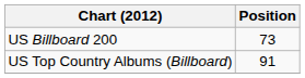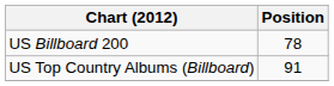US Billboard 200 | Position: 73 -> 78
